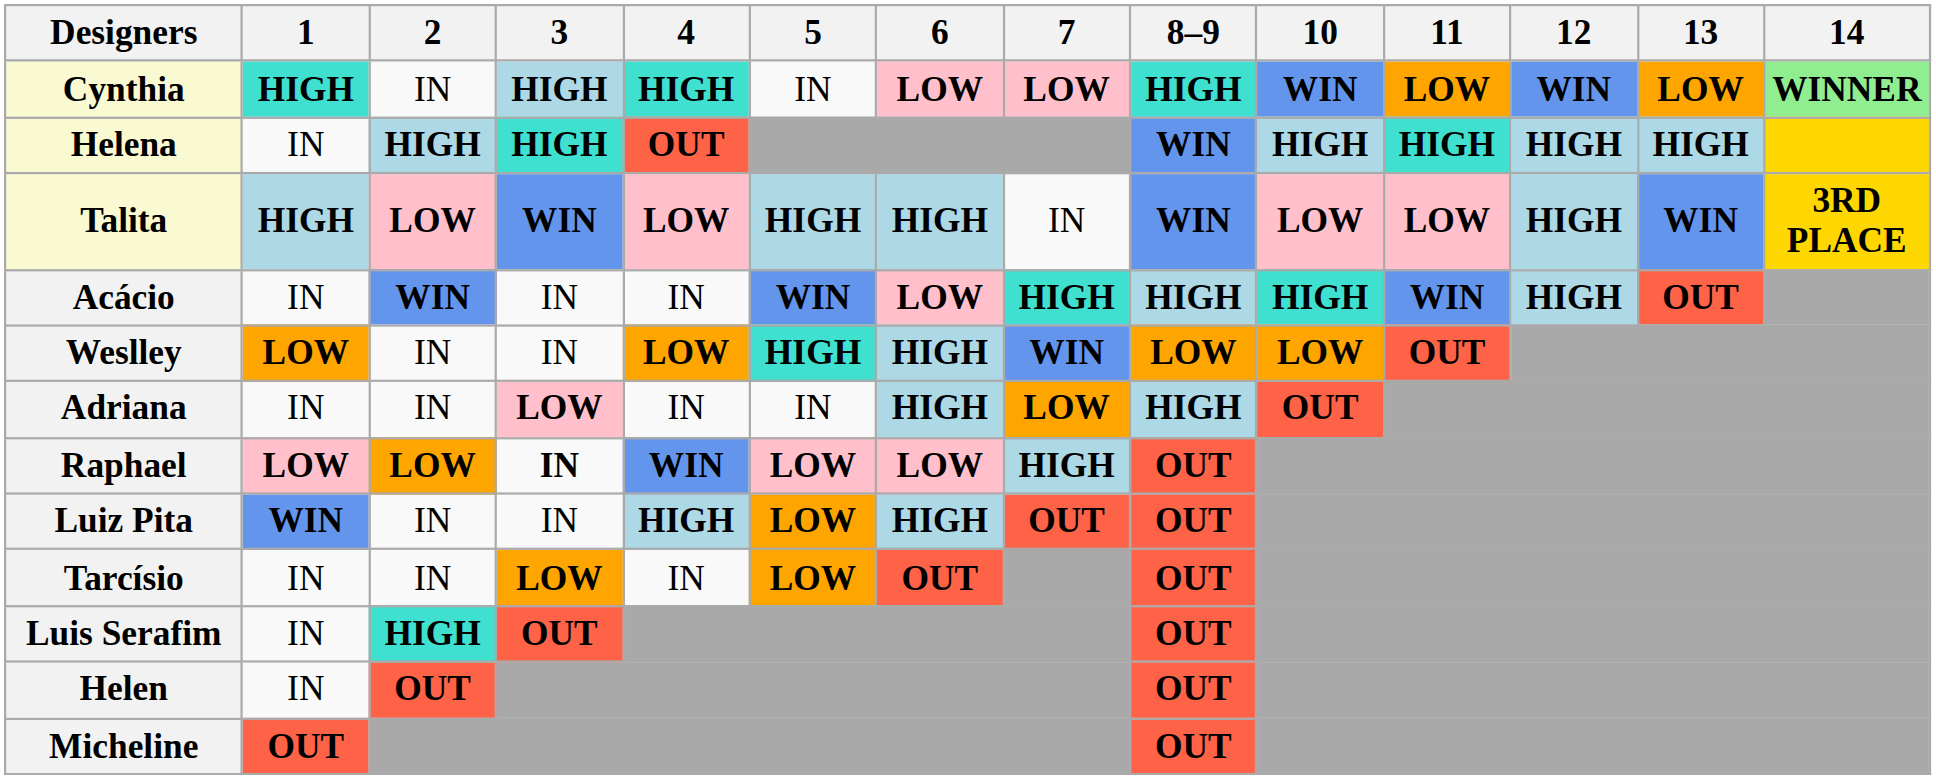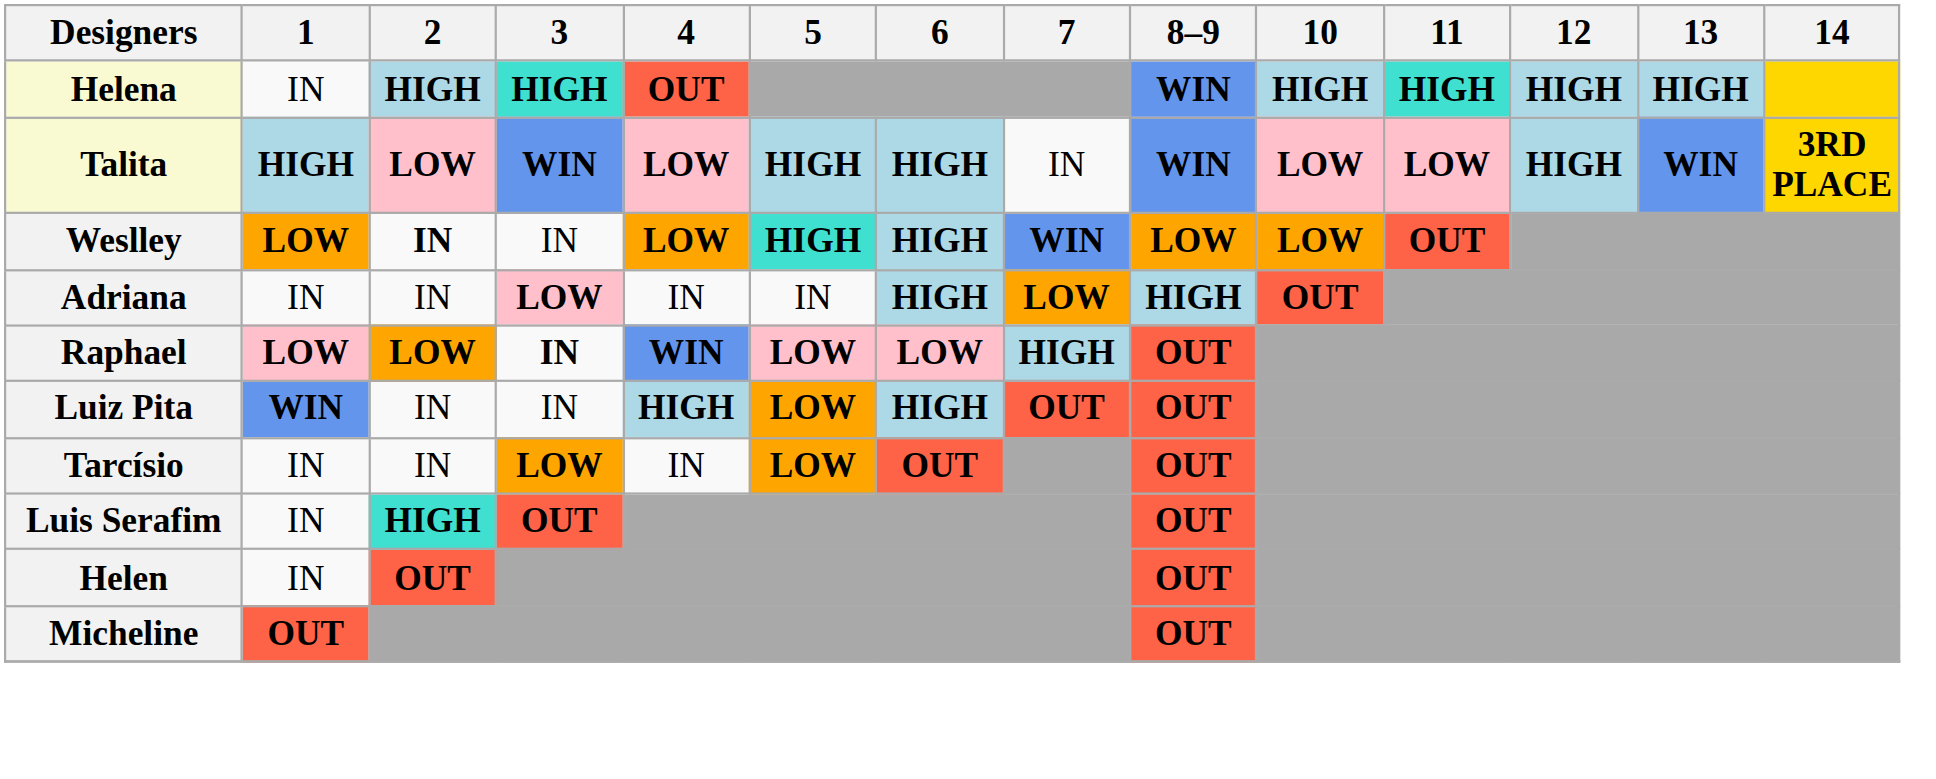- row: Cynthia | HIGH | IN | HIGH | HIGH | IN | LOW | LOW | HIGH | WIN | LOW | WIN | LOW | WINNER
- row: Acácio | IN | WIN | IN | IN | WIN | LOW | HIGH | HIGH | HIGH | WIN | HIGH | OUT
Weslley | 2: normal -> bold
